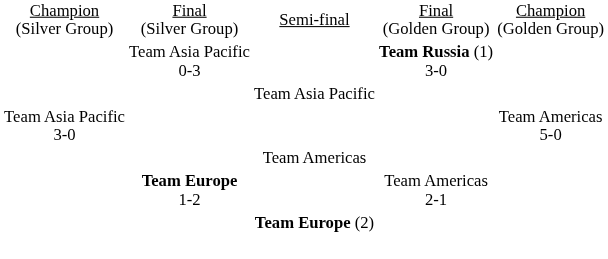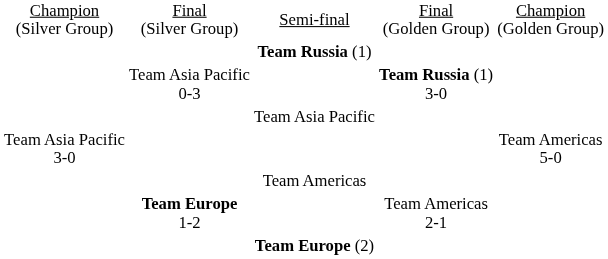+ row: Team Russia (1)
